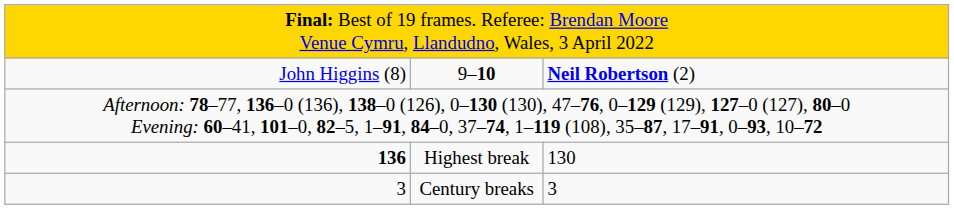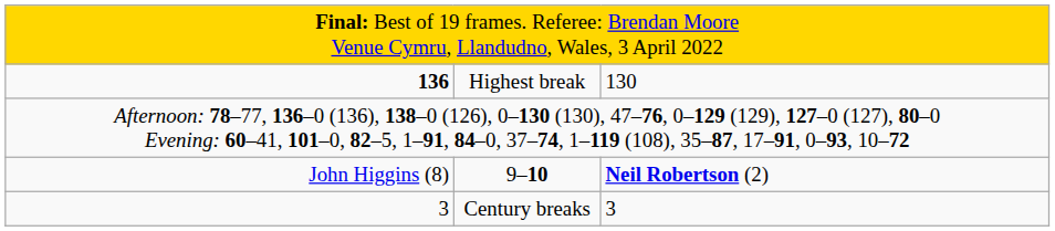rows swapped: John Higgins (8) <-> 136
